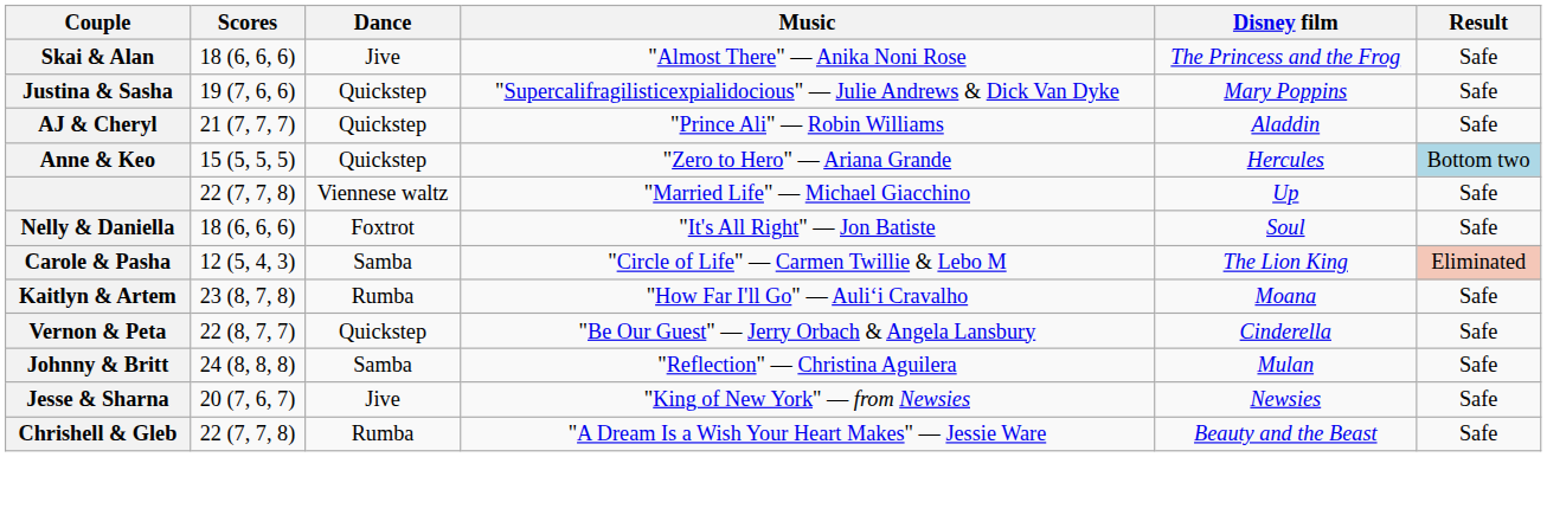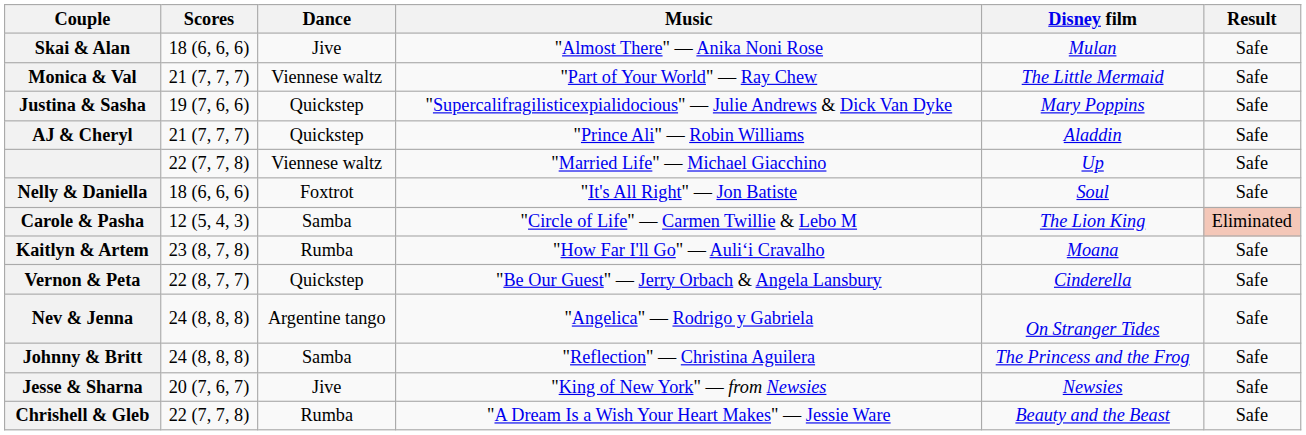Skai & Alan | Disney film: The Princess and the Frog -> Mulan
+ row: Monica & Val | 21 (7, 7, 7) | Viennese waltz | "Part of Your World" — Ray Chew | The Little Mermaid | Safe
- row: Anne & Keo | 15 (5, 5, 5) | Quickstep | "Zero to Hero" — Ariana Grande | Hercules | Bottom two
+ row: Nev & Jenna | 24 (8, 8, 8) | Argentine tango | "Angelica" — Rodrigo y Gabriela | On Stranger Tides | Safe
Johnny & Britt | Disney film: Mulan -> The Princess and the Frog
